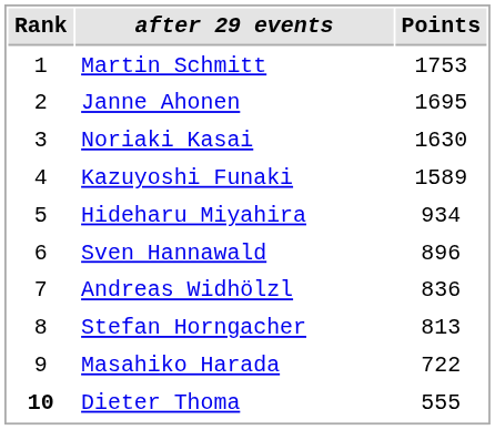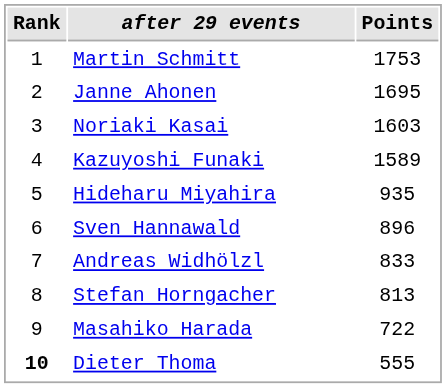Noriaki Kasai | Points: 1630 -> 1603
Hideharu Miyahira | Points: 934 -> 935
Andreas Widhölzl | Points: 836 -> 833
